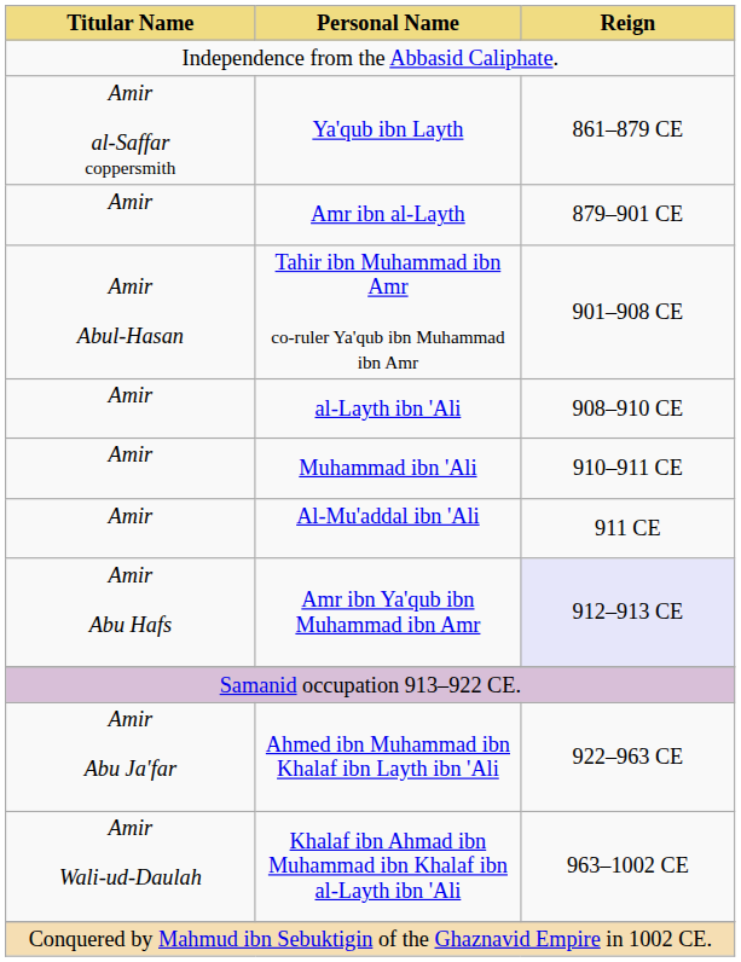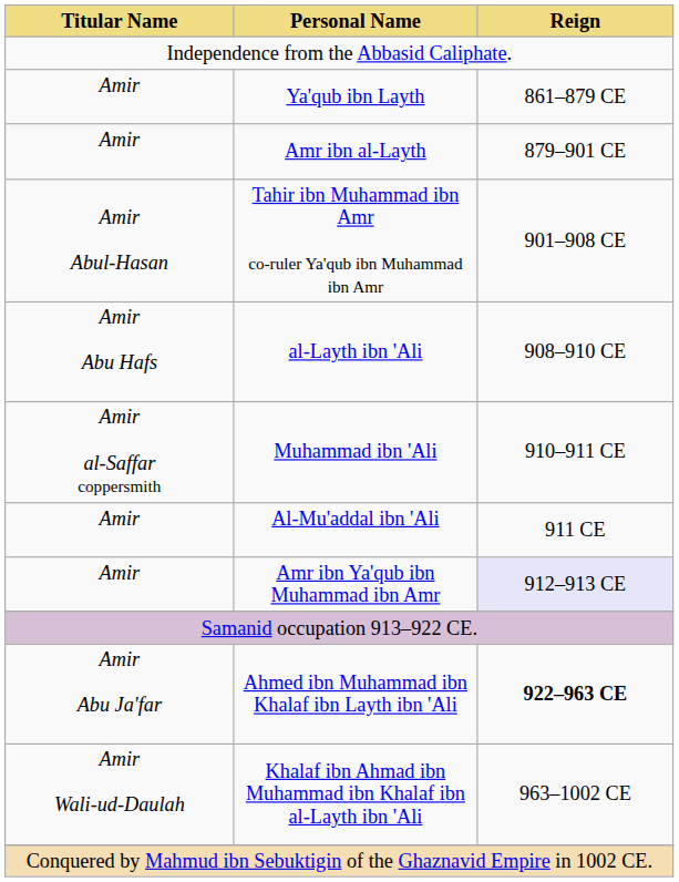Ya'qub ibn Layth | Titular Name: Amir al-Saffar coppersmith -> Amir
al-Layth ibn 'Ali | Titular Name: Amir -> Amir Abu Hafs
Muhammad ibn 'Ali | Titular Name: Amir -> Amir al-Saffar coppersmith
Amr ibn Ya'qub ibn Muhammad ibn Amr | Titular Name: Amir Abu Hafs -> Amir
Ahmed ibn Muhammad ibn Khalaf ibn Layth ibn 'Ali | Reign: normal -> bold
